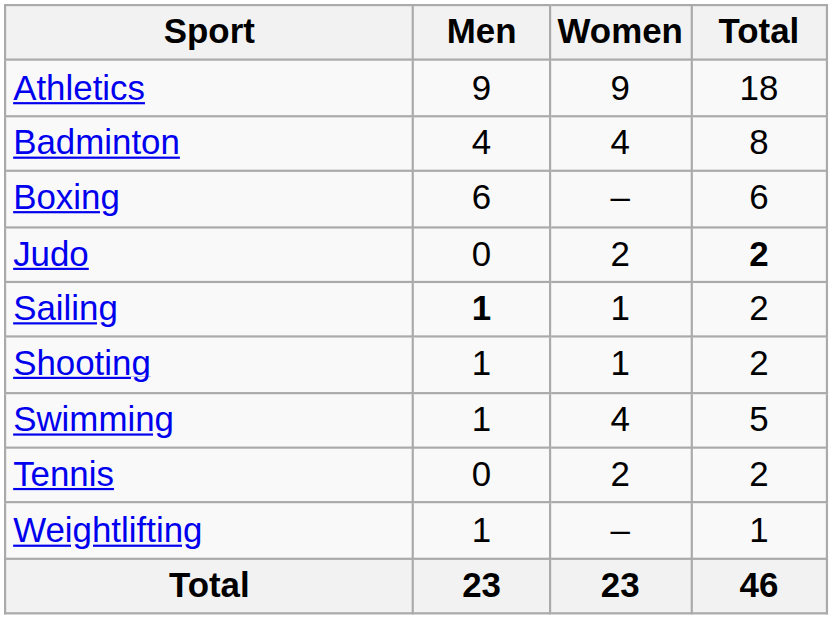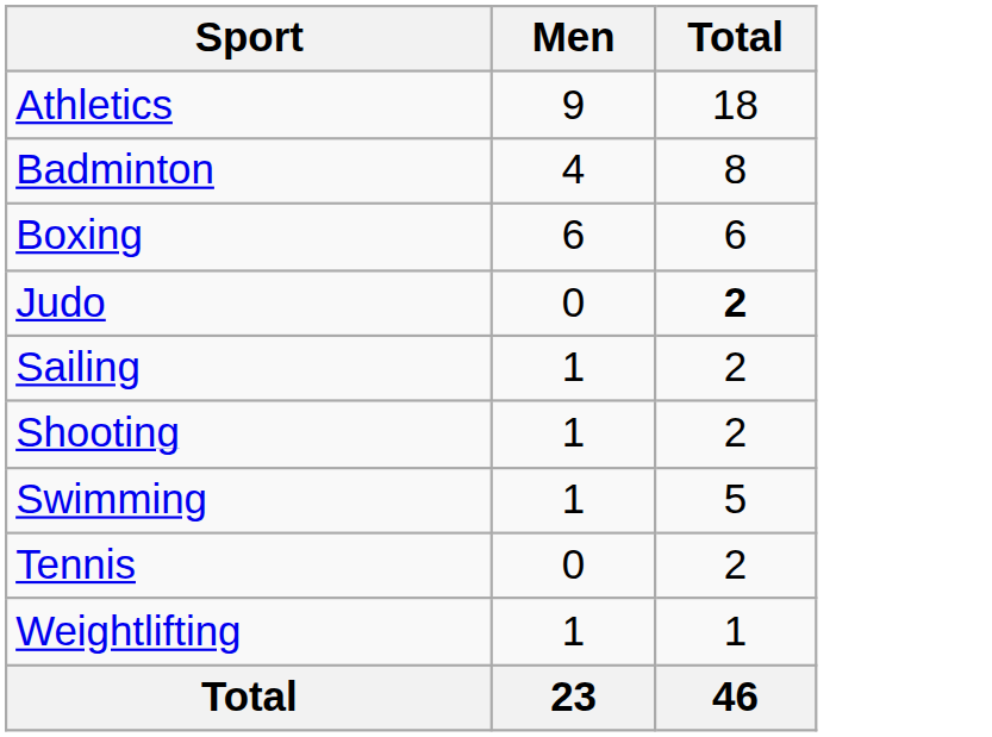- column: Women | 9 | 4 | – | 2 | 1 | 1 | 4 | 2 | – | 23
Sailing | Men: bold -> normal
